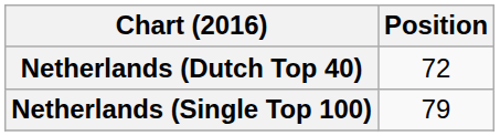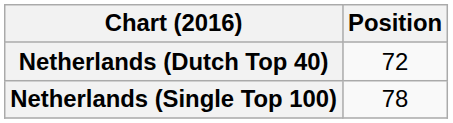Netherlands (Single Top 100) | Position: 79 -> 78
